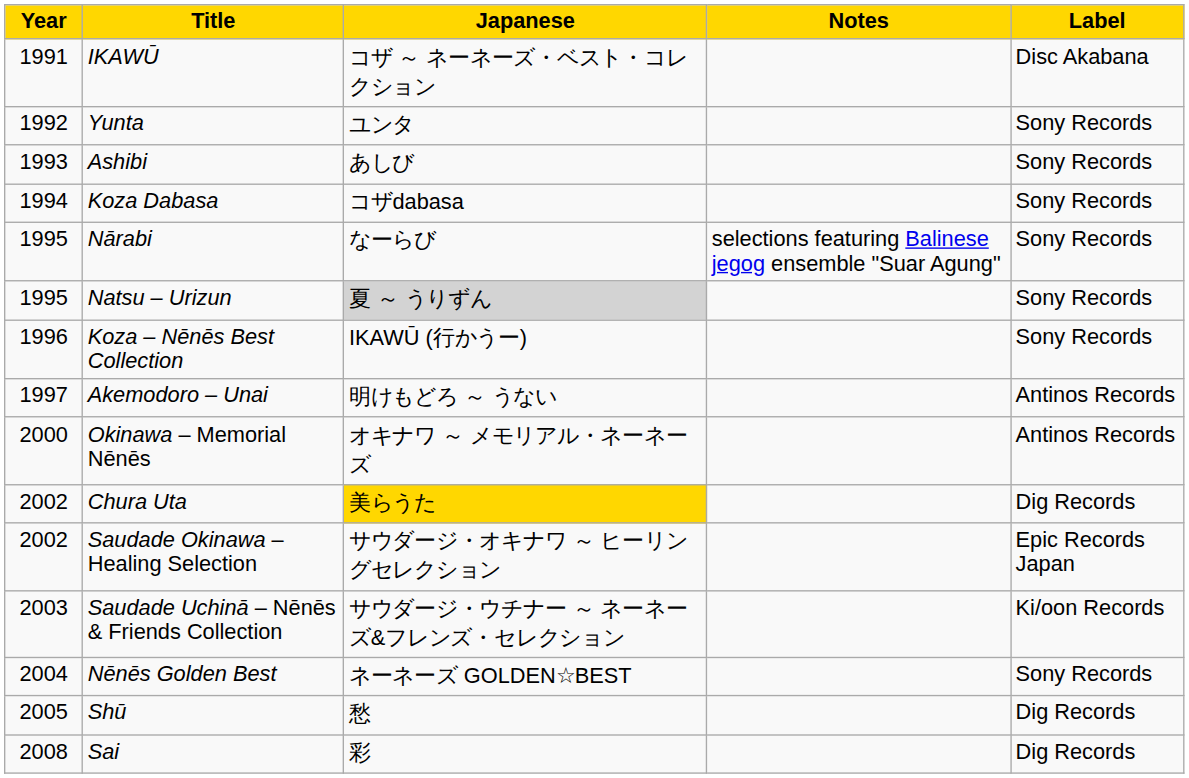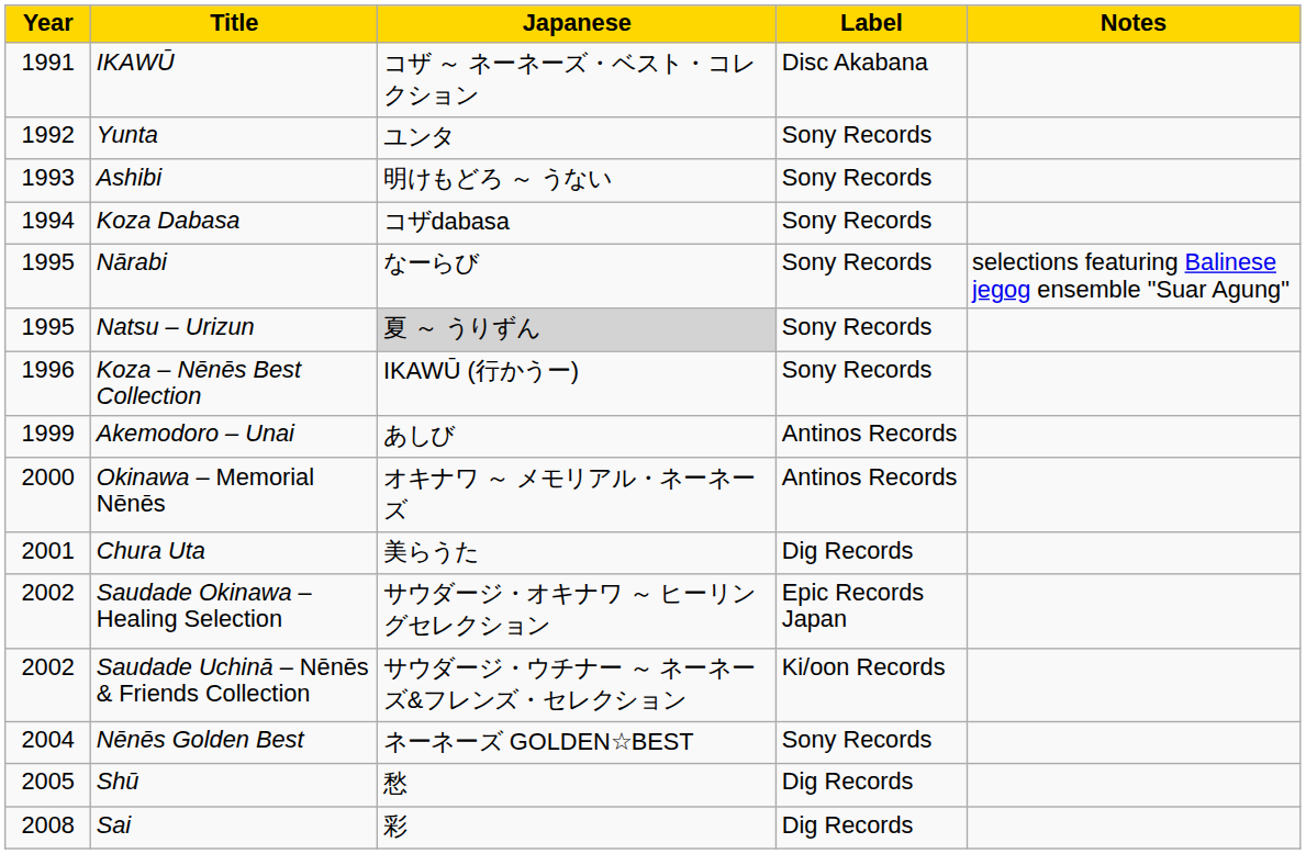columns swapped: Label <-> Notes
Ashibi | Japanese: あしび -> 明けもどろ ～ うない
Akemodoro – Unai | Year: 1997 -> 1999
Akemodoro – Unai | Japanese: 明けもどろ ～ うない -> あしび
Chura Uta | Year: 2002 -> 2001
Chura Uta | Japanese: gold background -> no background
Saudade Uchinā – Nēnēs & Friends Collection | Year: 2003 -> 2002
